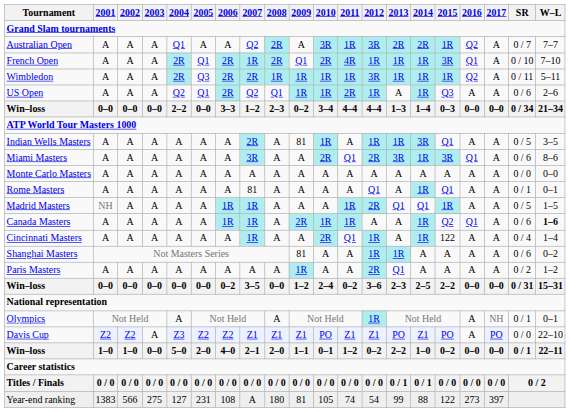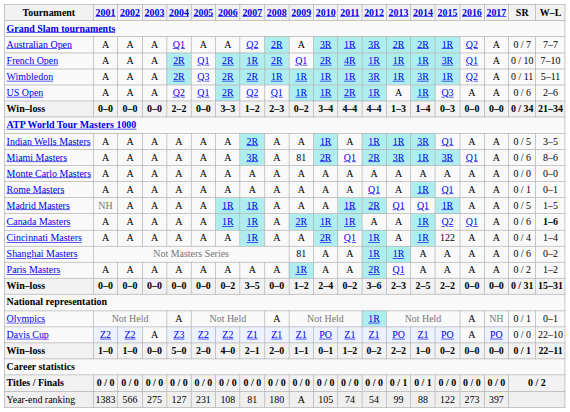Wimbledon | 2014: 1R -> 3R
Indian Wells Masters | 2009: 81 -> A
Miami Masters | 2009: A -> 81
Rome Masters | 2007: 81 -> A
Year-end ranking | 2007: A -> 81
Year-end ranking | 2009: 81 -> A
